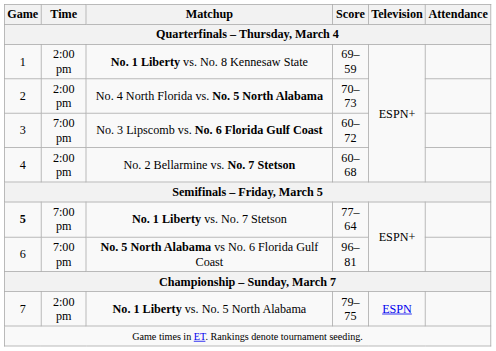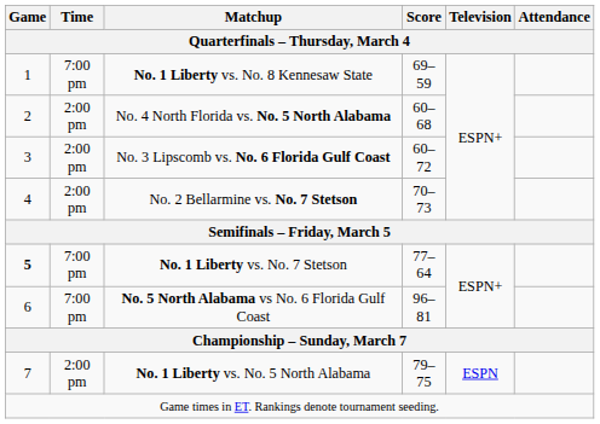No. 1 Liberty vs. No. 8 Kennesaw State | Time: 2:00 pm -> 7:00 pm
No. 4 North Florida vs. No. 5 North Alabama | Score: 70–73 -> 60–68
No. 3 Lipscomb vs. No. 6 Florida Gulf Coast | Time: 7:00 pm -> 2:00 pm
No. 2 Bellarmine vs. No. 7 Stetson | Score: 60–68 -> 70–73
